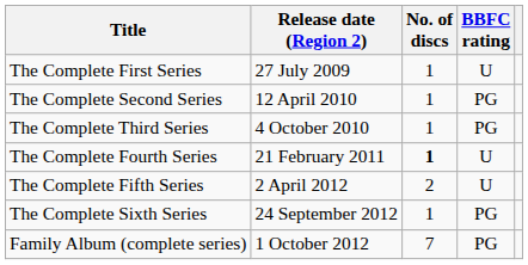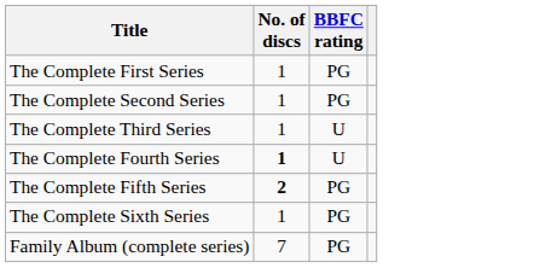- column: Release date (Region 2) | 27 July 2009 | 12 April 2010 | 4 October 2010 | 21 February 2011 | 2 April 2012 | 24 September 2012 | 1 October 2012
The Complete First Series | BBFC rating: U -> PG
The Complete Third Series | BBFC rating: PG -> U
The Complete Fifth Series | No. of discs: normal -> bold
The Complete Fifth Series | BBFC rating: U -> PG
